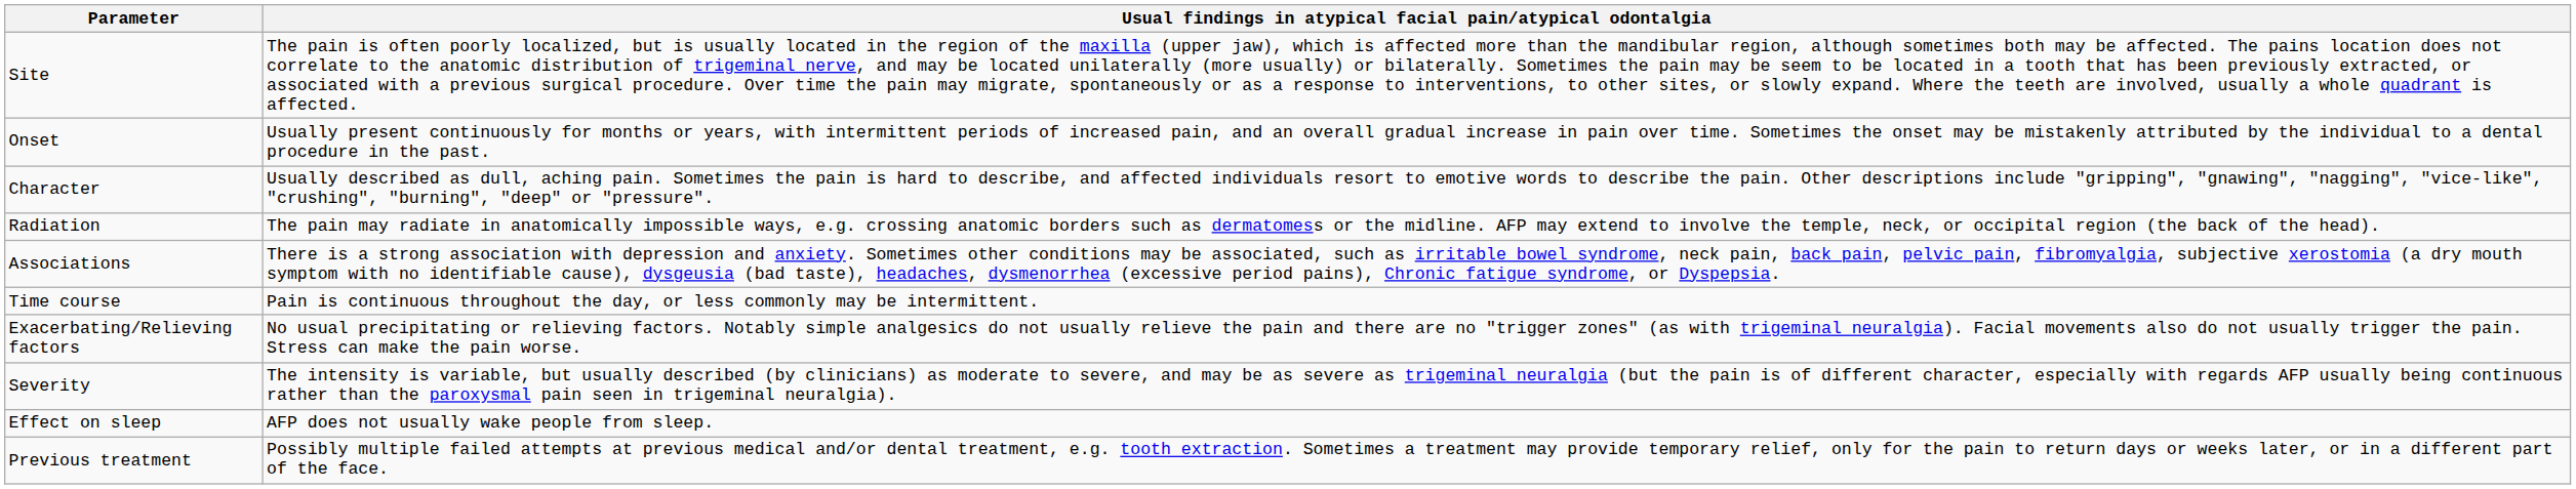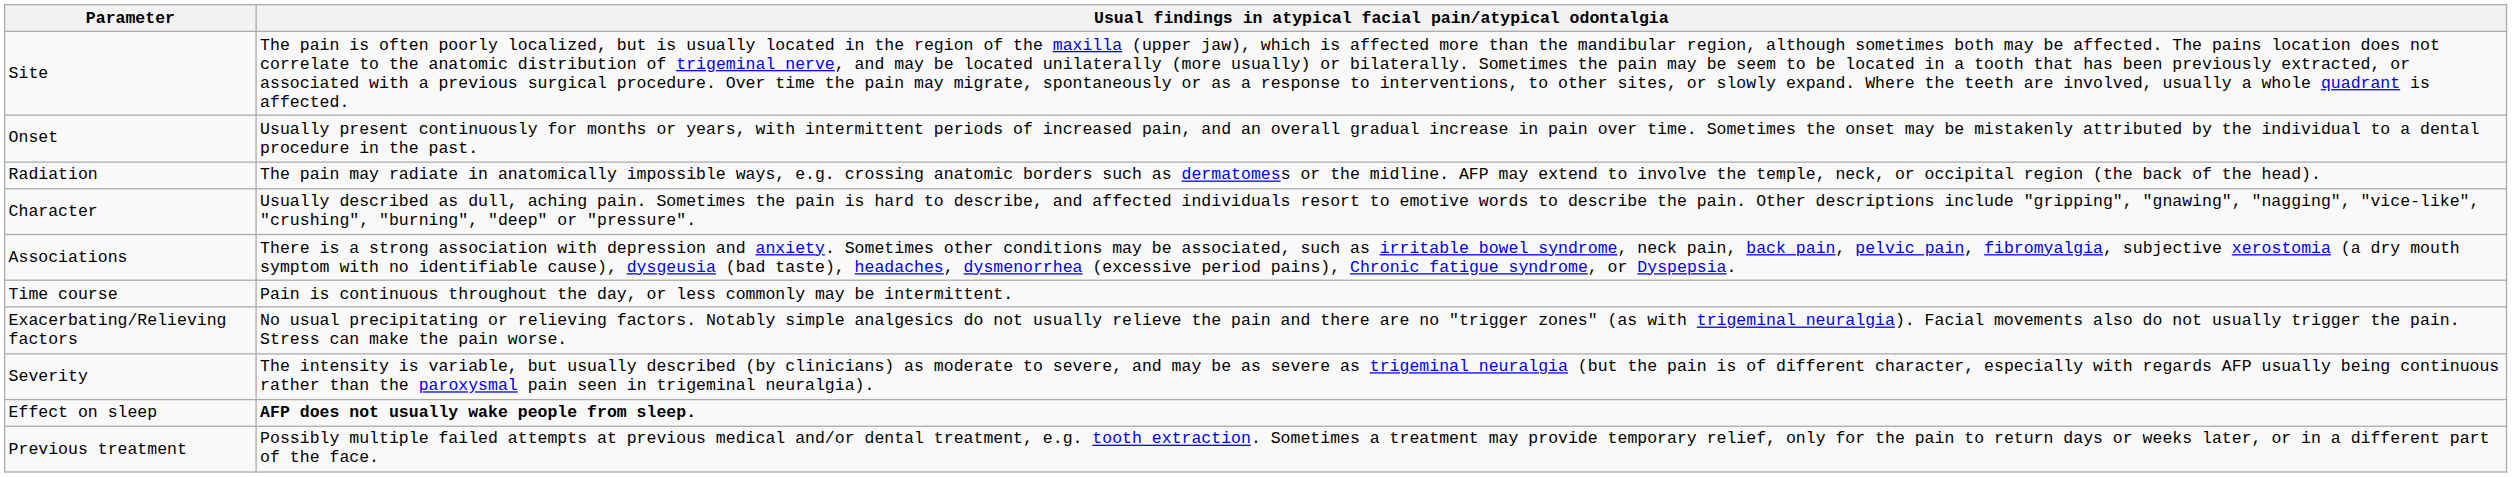rows swapped: Character <-> Radiation
Effect on sleep | Usual findings in atypical facial pain/atypical odontalgia: normal -> bold
